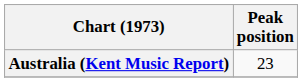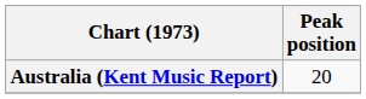Australia (Kent Music Report) | Peak position: 23 -> 20
